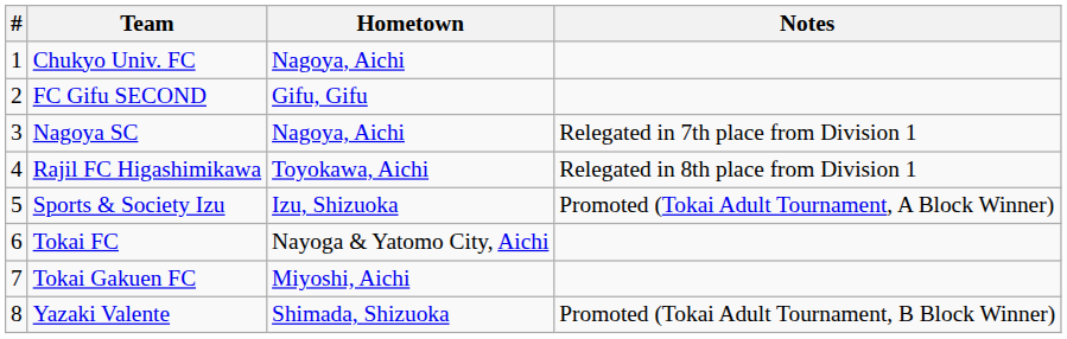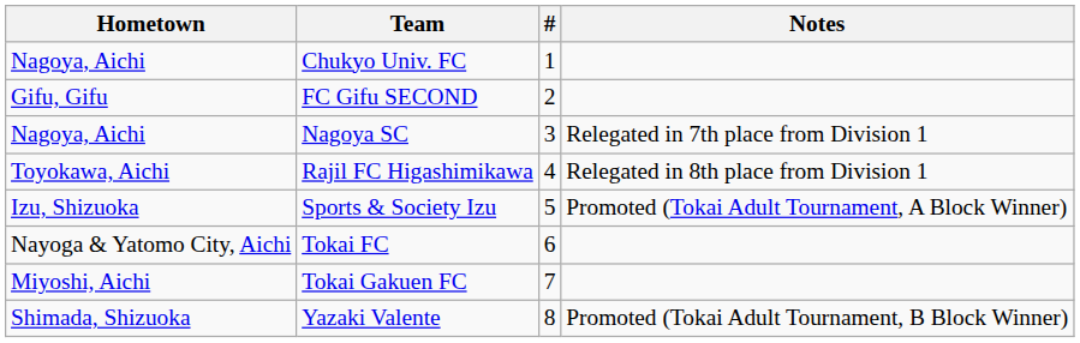columns swapped: # <-> Hometown
